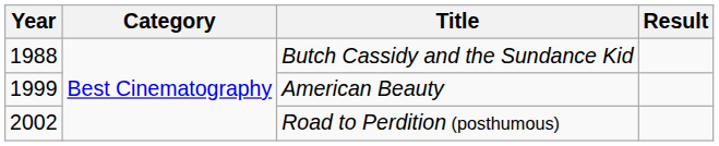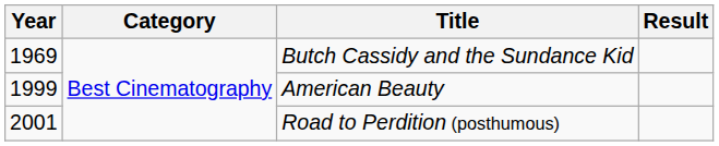Butch Cassidy and the Sundance Kid | Year: 1988 -> 1969
Road to Perdition (posthumous) | Year: 2002 -> 2001
